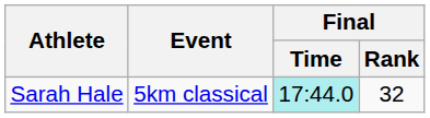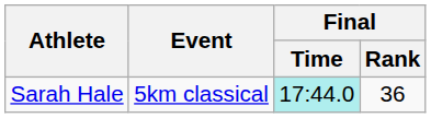Sarah Hale | Final / Rank: 32 -> 36
